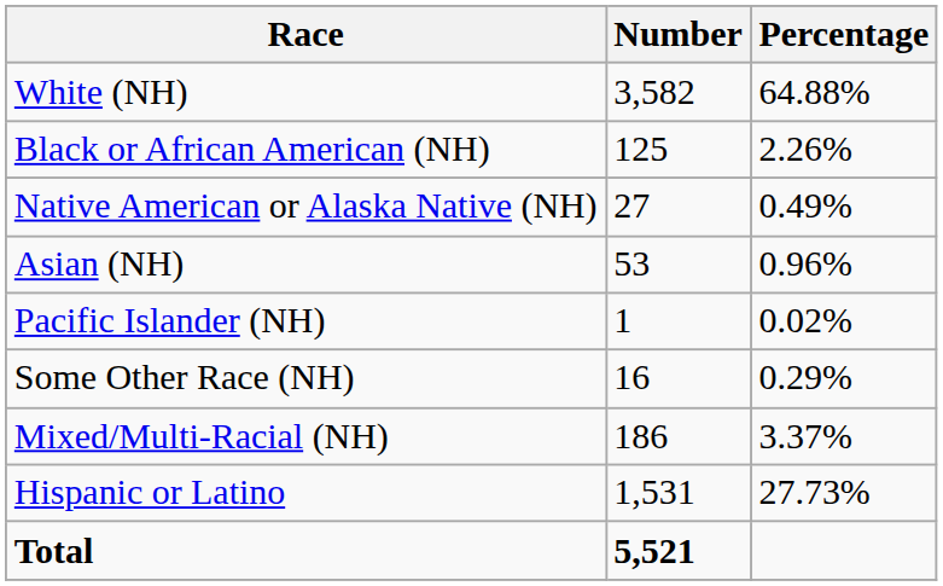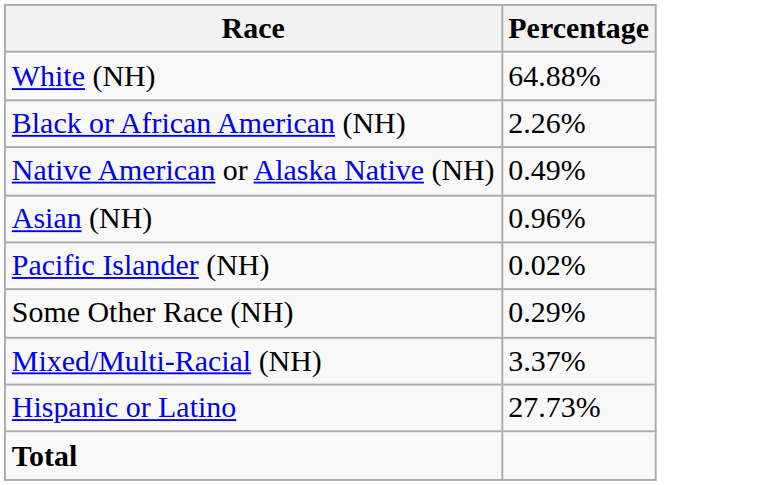- column: Number | 3,582 | 125 | 27 | 53 | 1 | 16 | 186 | 1,531 | 5,521
